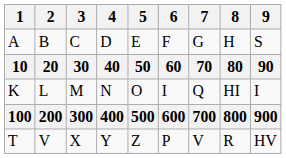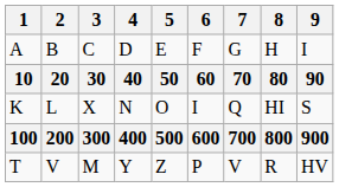A | 9: S -> I
K | 3: M -> X
K | 9: I -> S
T | 3: X -> M
